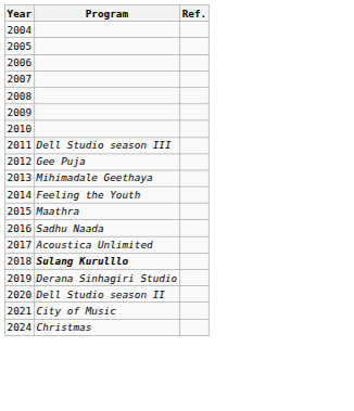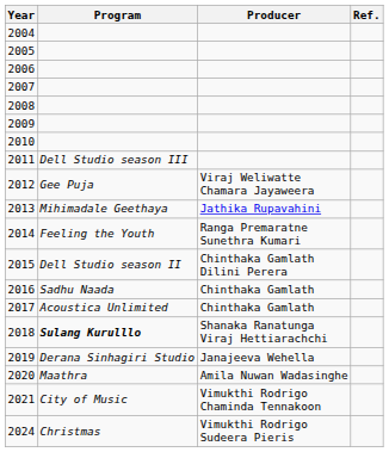+ column: Producer | Viraj Weliwatte Chamara Jayaweera | Jathika Rupavahini | Ranga Premaratne Sunethra Kumari | Chinthaka Gamlath Dilini Perera | Chinthaka Gamlath | Chinthaka Gamlath | Shanaka Ranatunga Viraj Hettiarachchi | Janajeeva Wehella | Amila Nuwan Wadasinghe | Vimukthi Rodrigo Chaminda Tennakoon | Vimukthi Rodrigo Sudeera Pieris
2015 | Program: Maathra -> Dell Studio season II
2020 | Program: Dell Studio season II -> Maathra
